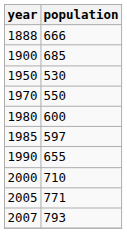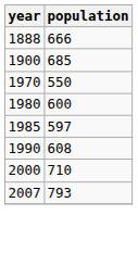- row: 1950 | 530
1990 | population: 655 -> 608
- row: 2005 | 771
